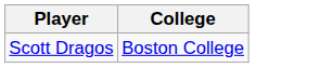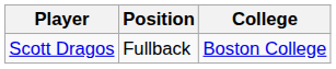+ column: Position | Fullback
